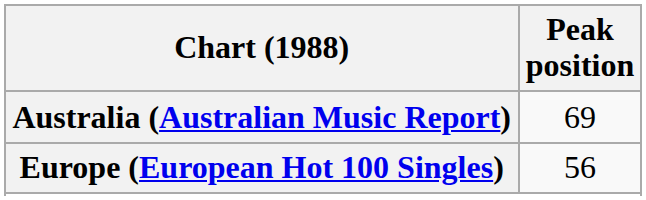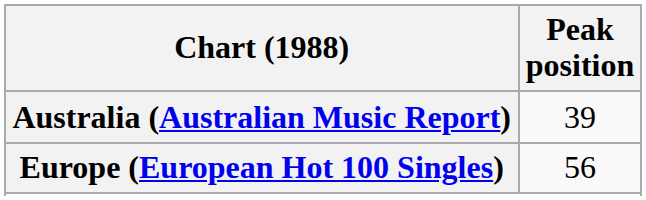Australia (Australian Music Report) | Peak position: 69 -> 39
